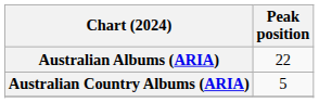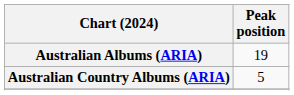Australian Albums (ARIA) | Peak position: 22 -> 19
